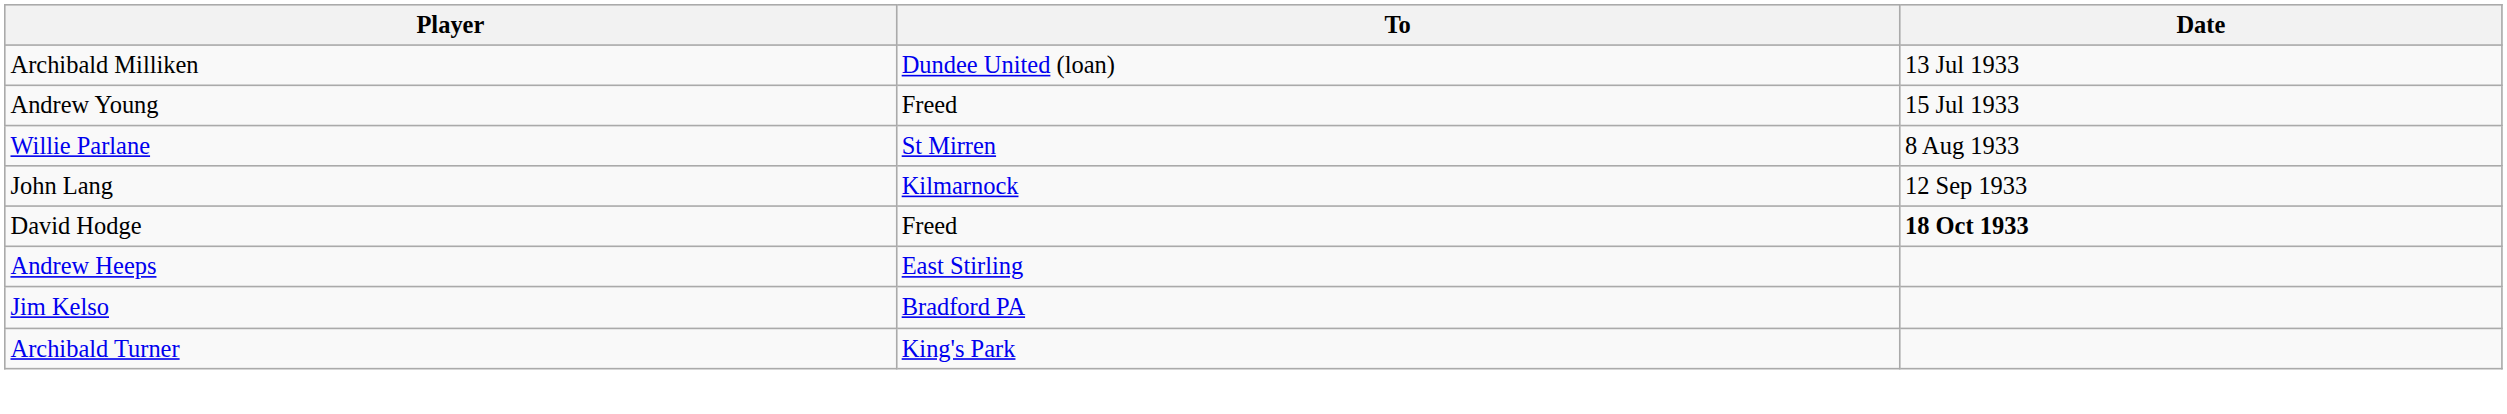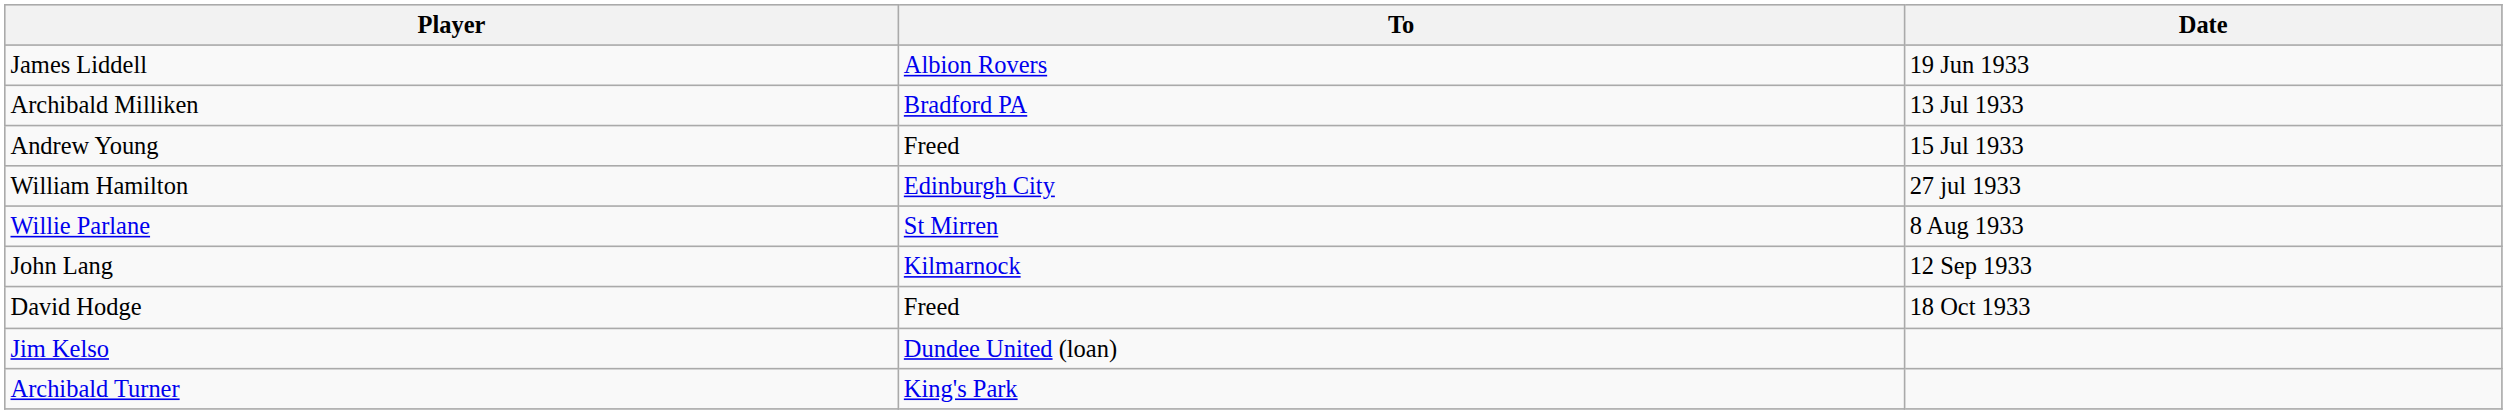+ row: James Liddell | Albion Rovers | 19 Jun 1933
Archibald Milliken | To: Dundee United (loan) -> Bradford PA
+ row: William Hamilton | Edinburgh City | 27 jul 1933
David Hodge | Date: bold -> normal
- row: Andrew Heeps | East Stirling
Jim Kelso | To: Bradford PA -> Dundee United (loan)
